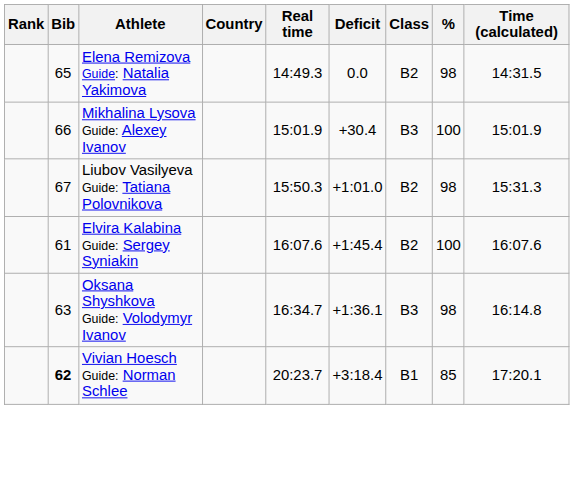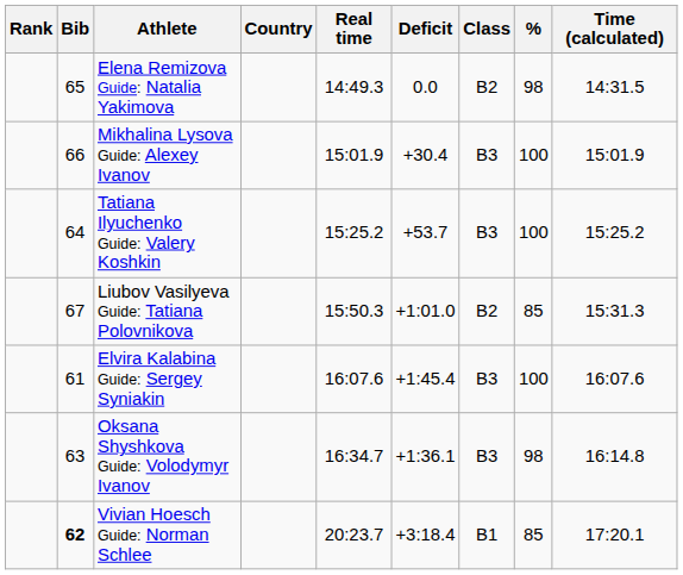+ row: 64 | Tatiana Ilyuchenko Guide: Valery Koshkin | 15:25.2 | +53.7 | B3 | 100 | 15:25.2
Liubov Vasilyeva Guide: Tatiana Polovnikova | %: 98 -> 85
Elvira Kalabina Guide: Sergey Syniakin | Class: B2 -> B3
